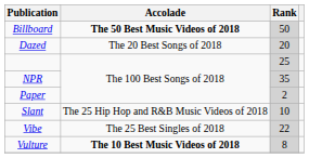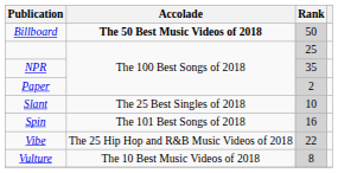- row: Dazed | The 20 Best Songs of 2018 | 20
Slant | Accolade: The 25 Hip Hop and R&B Music Videos of 2018 -> The 25 Best Singles of 2018
+ row: Spin | The 101 Best Songs of 2018 | 16
Vibe | Accolade: The 25 Best Singles of 2018 -> The 25 Hip Hop and R&B Music Videos of 2018
Vulture | Accolade: bold -> normal
